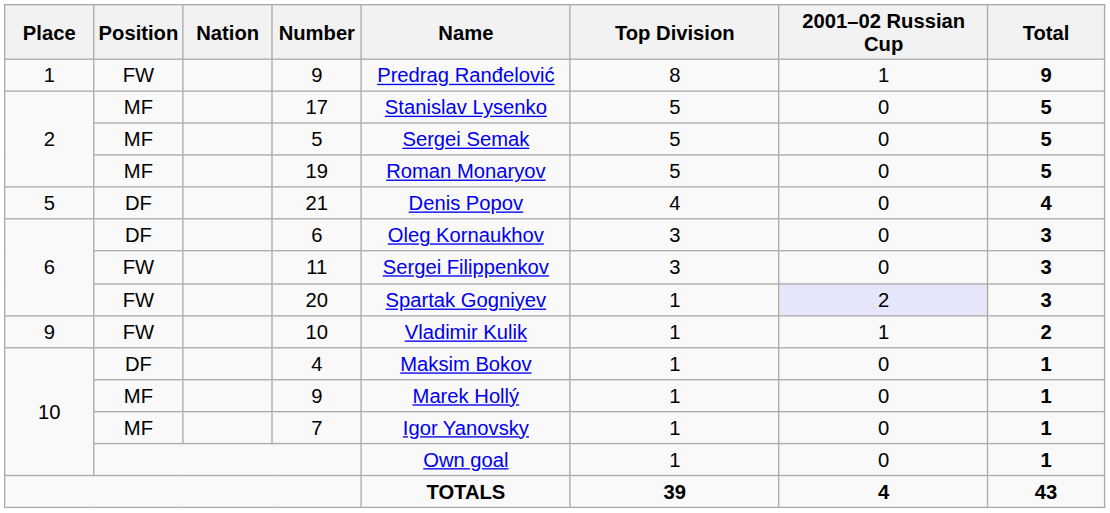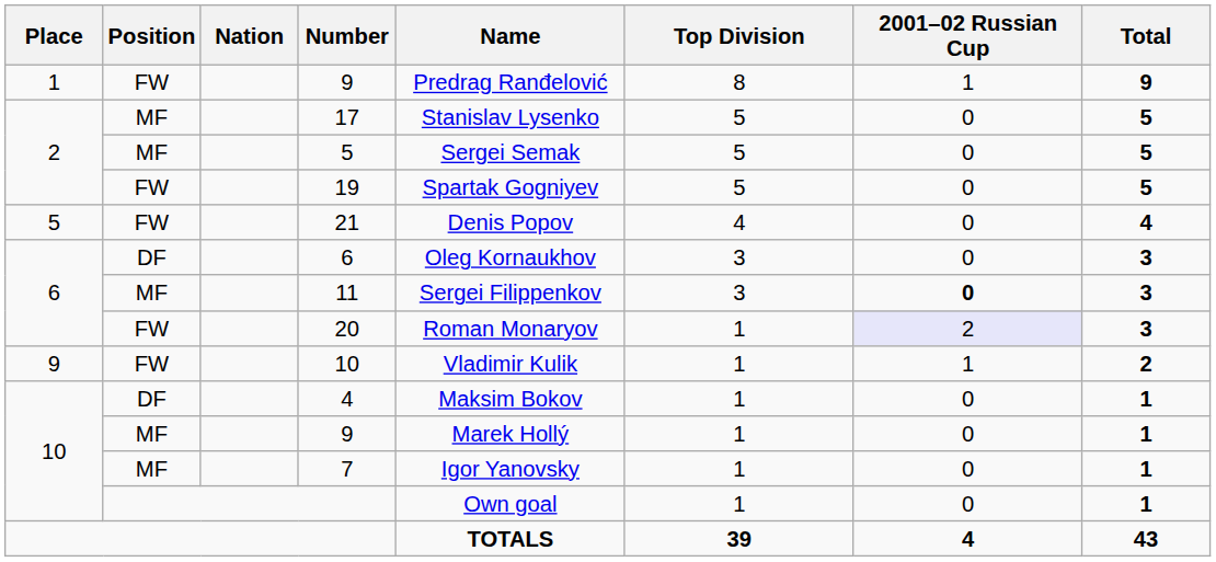19 | Position: MF -> FW
19 | Name: Roman Monaryov -> Spartak Gogniyev
21 | Position: DF -> FW
11 | Position: FW -> MF
11 | 2001–02 Russian Cup: normal -> bold
20 | Name: Spartak Gogniyev -> Roman Monaryov
